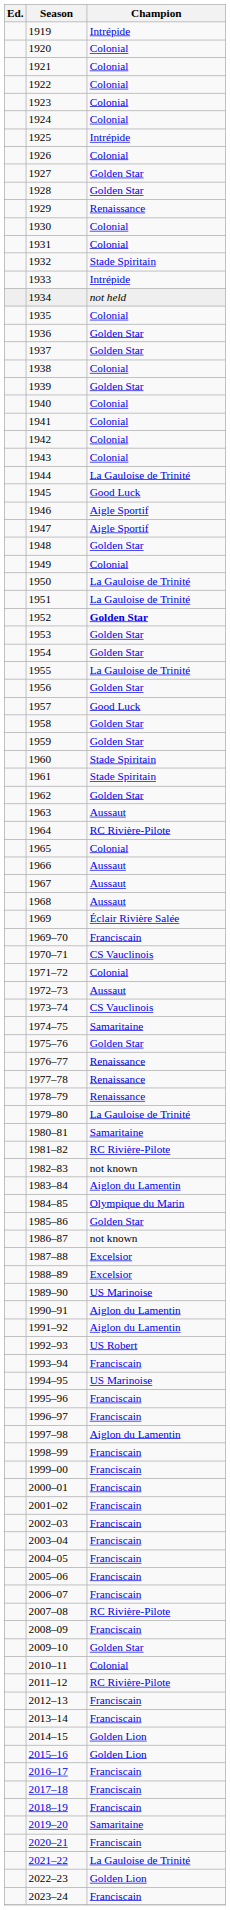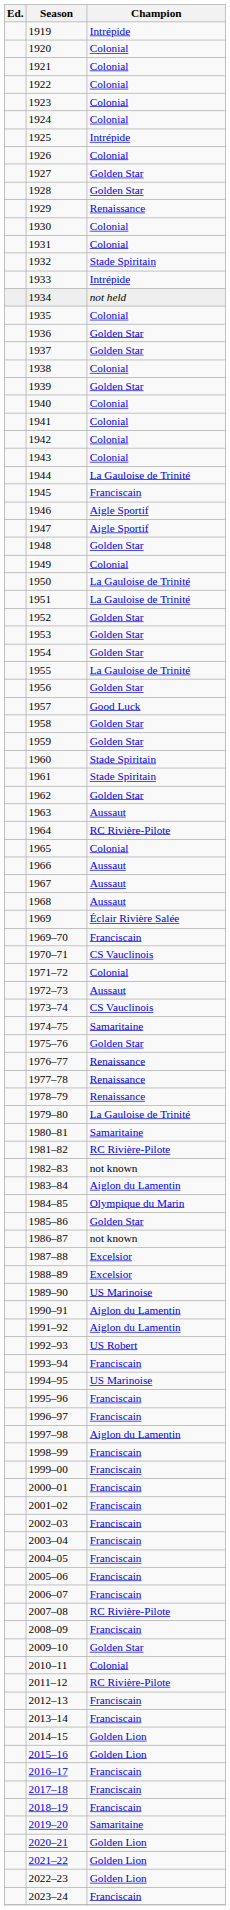1945 | Champion: Good Luck -> Franciscain
1952 | Champion: bold -> normal
2020–21 | Champion: Franciscain -> Golden Lion
2021–22 | Champion: La Gauloise de Trinité -> Golden Lion
